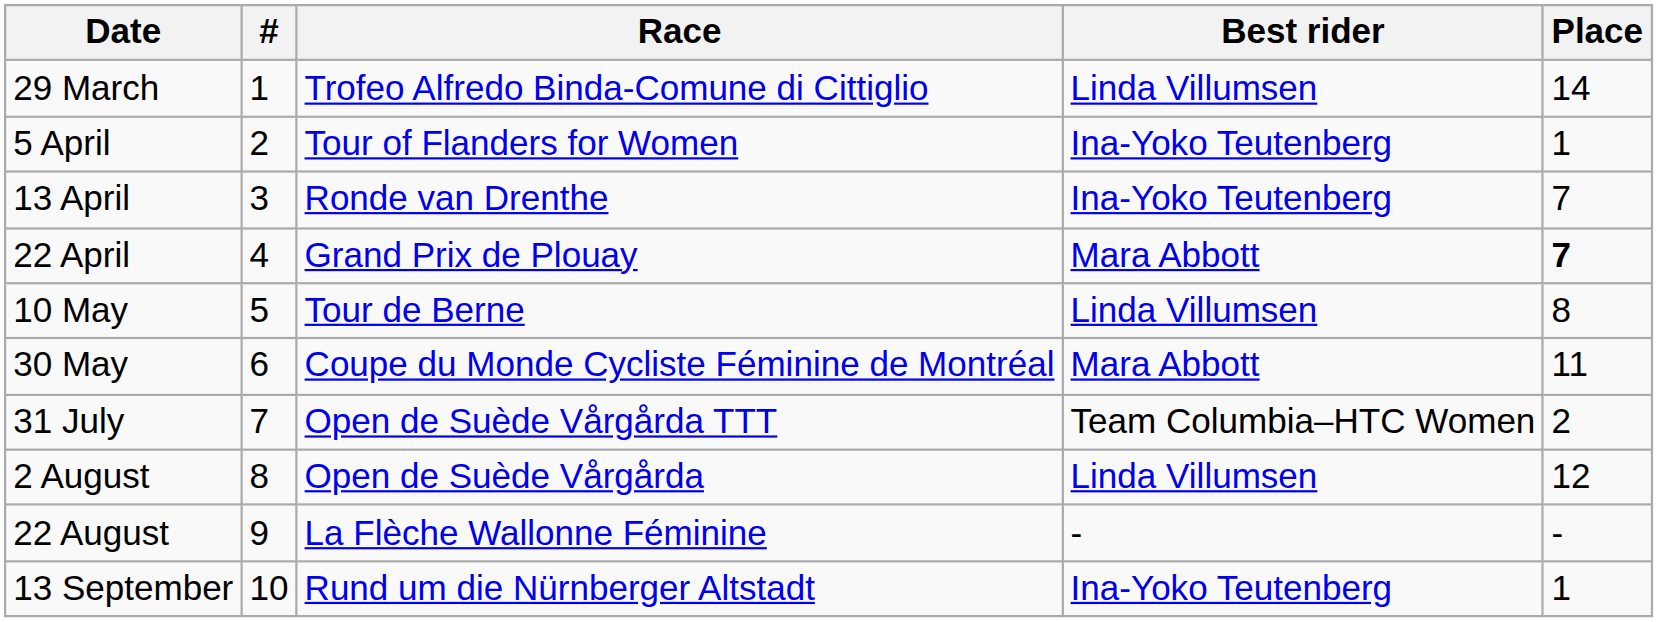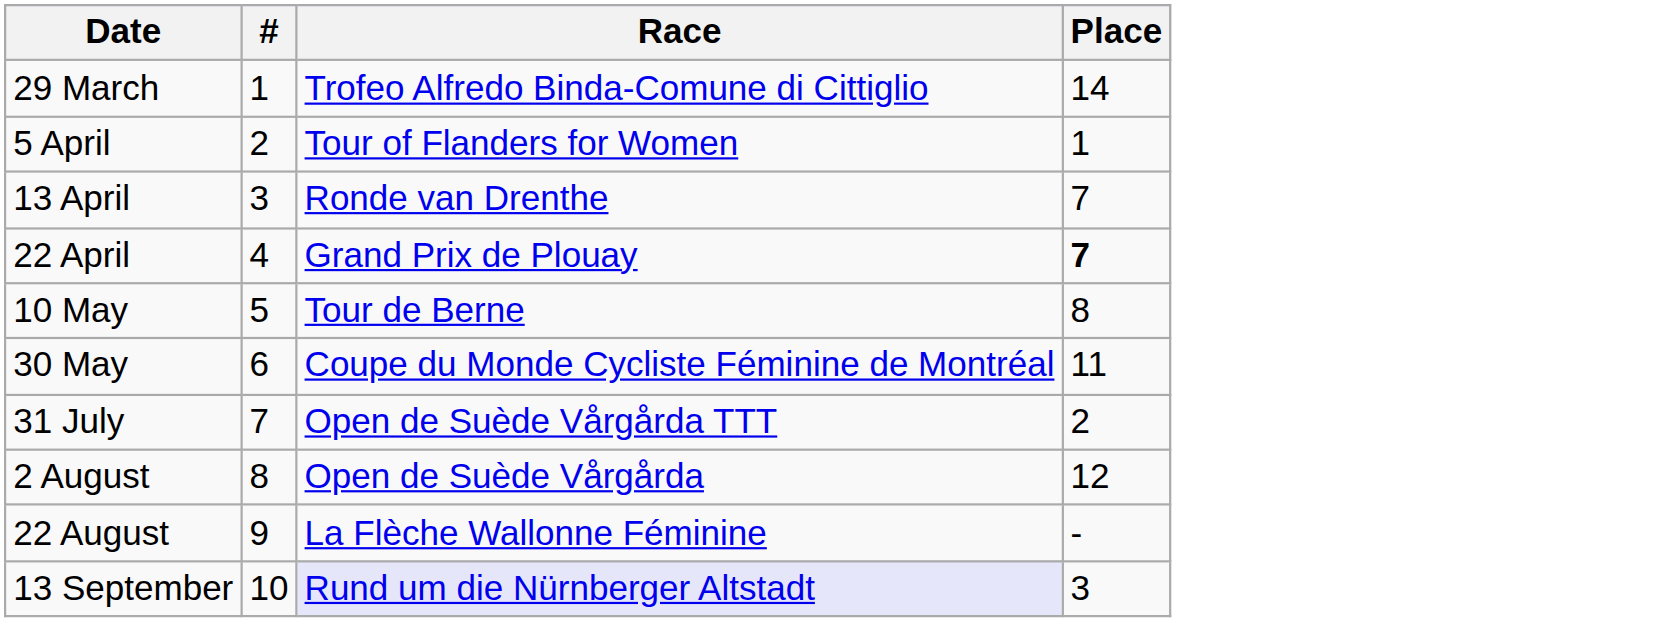- column: Best rider | Linda Villumsen | Ina-Yoko Teutenberg | Ina-Yoko Teutenberg | Mara Abbott | Linda Villumsen | Mara Abbott | Team Columbia–HTC Women | Linda Villumsen | - | Ina-Yoko Teutenberg
13 September | Race: no background -> lavender background
13 September | Place: 1 -> 3
